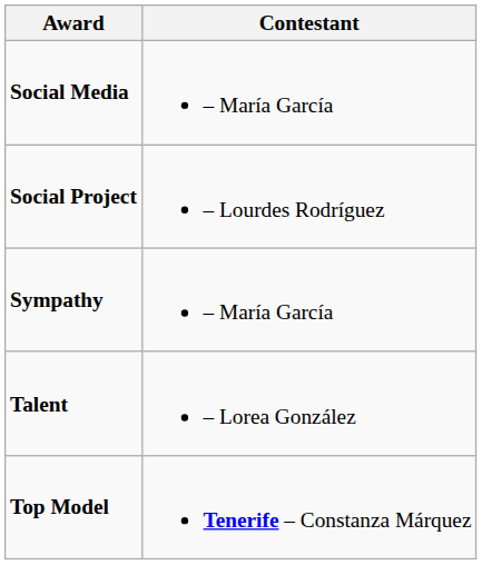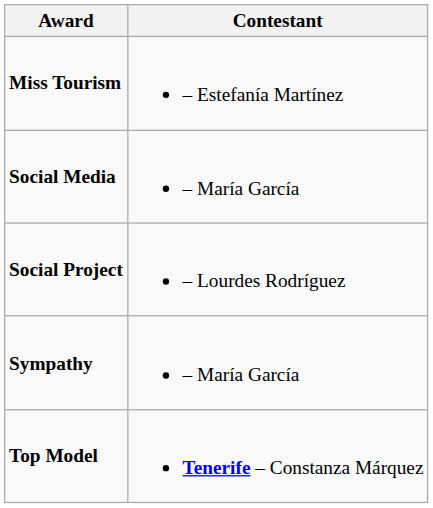+ row: Miss Tourism | – Estefanía Martínez
- row: Talent | – Lorea González
